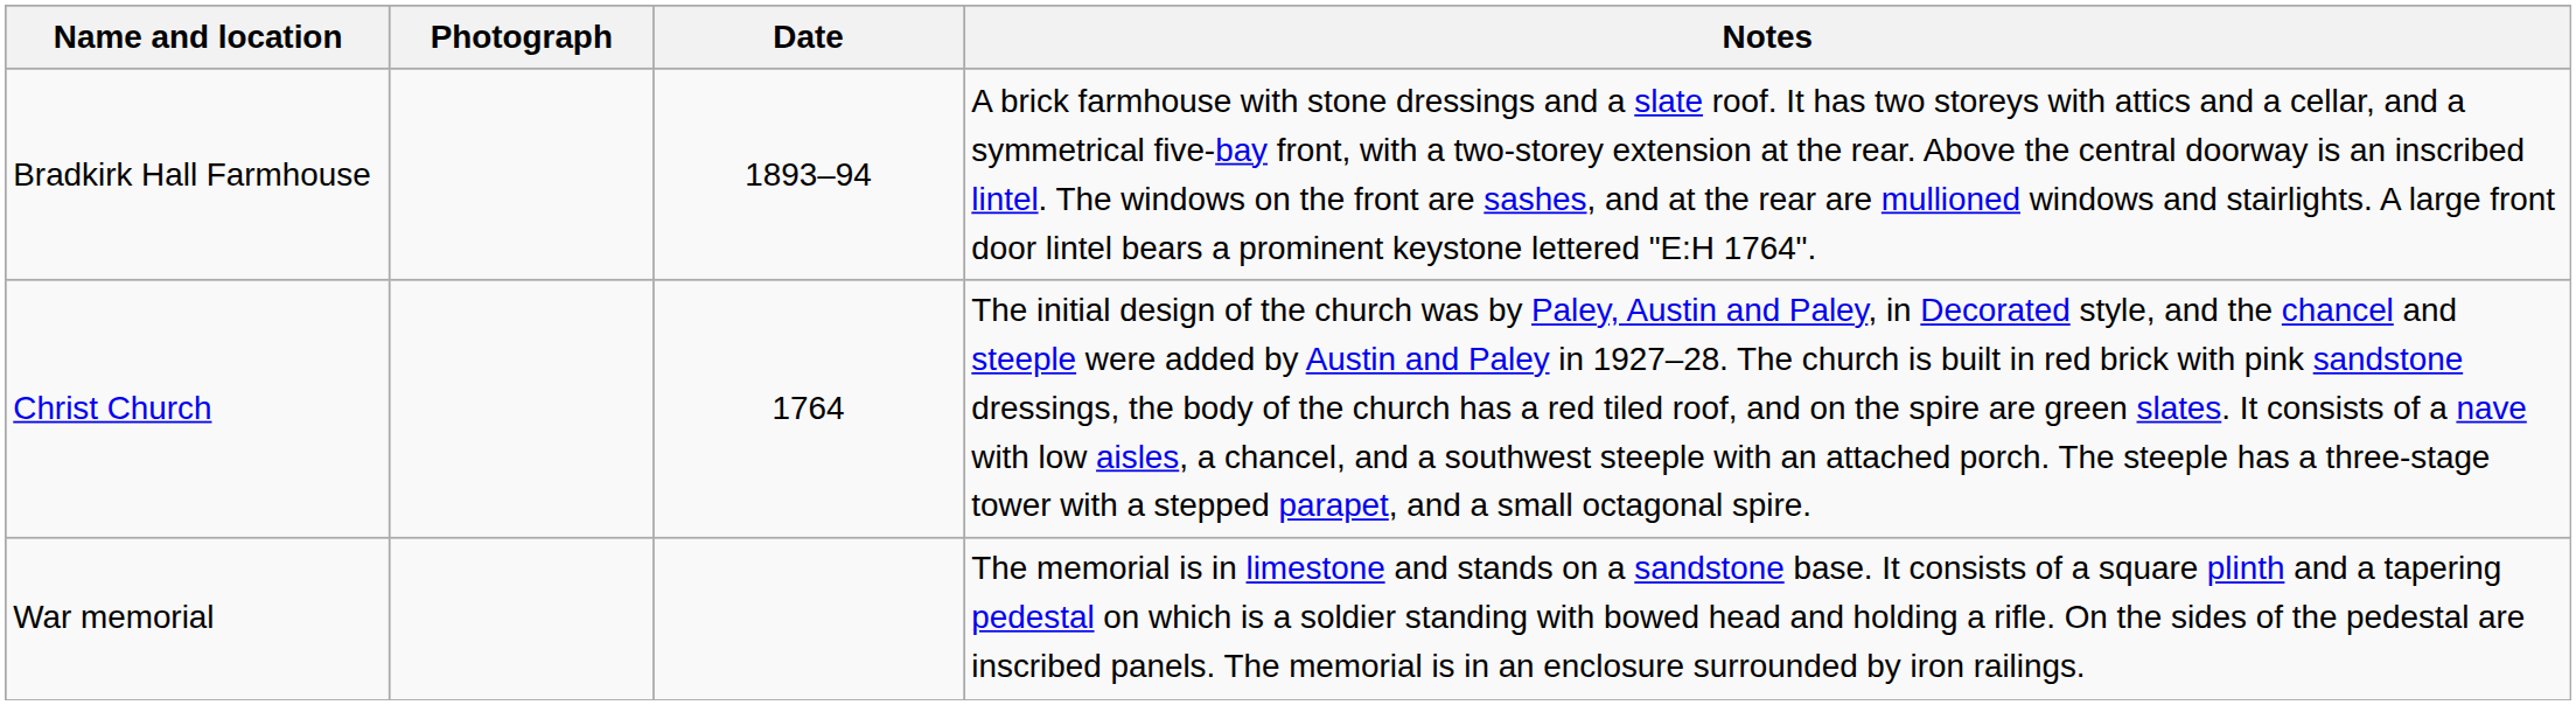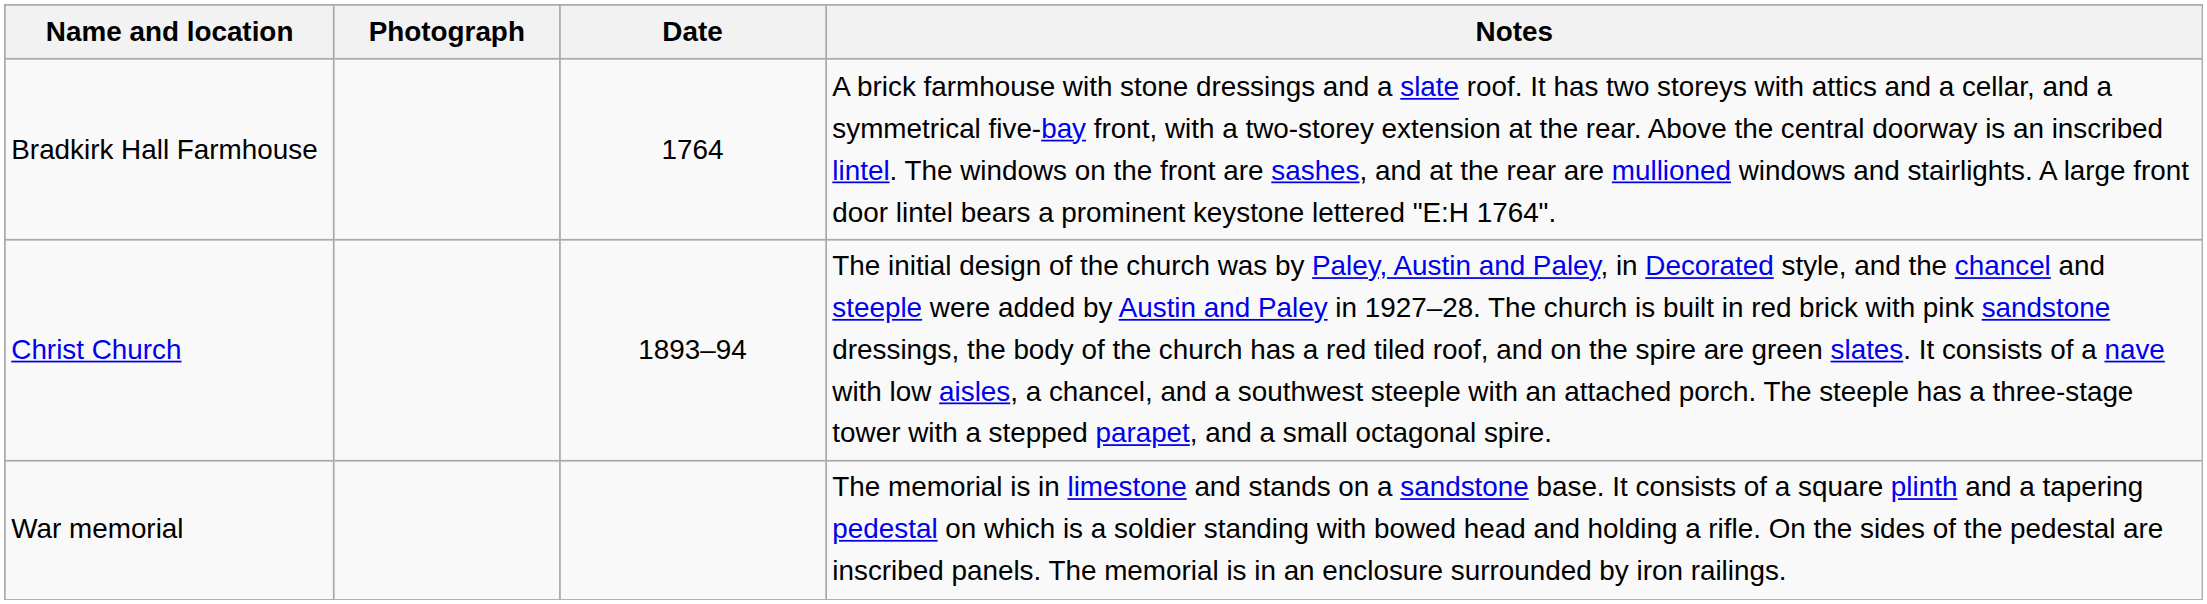Bradkirk Hall Farmhouse | Date: 1893–94 -> 1764
Christ Church | Date: 1764 -> 1893–94
